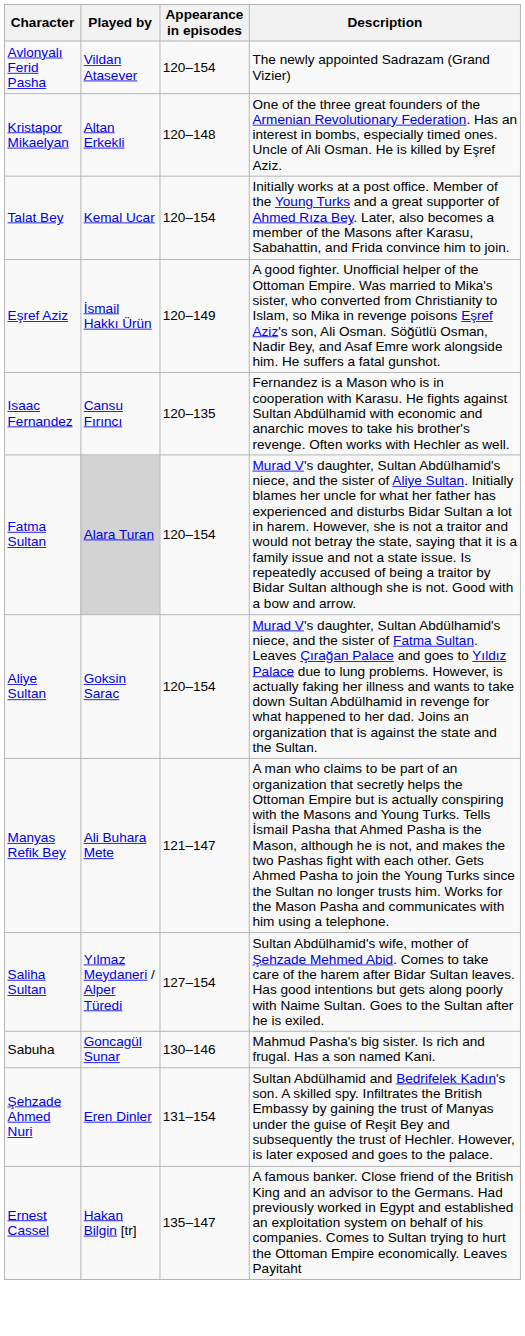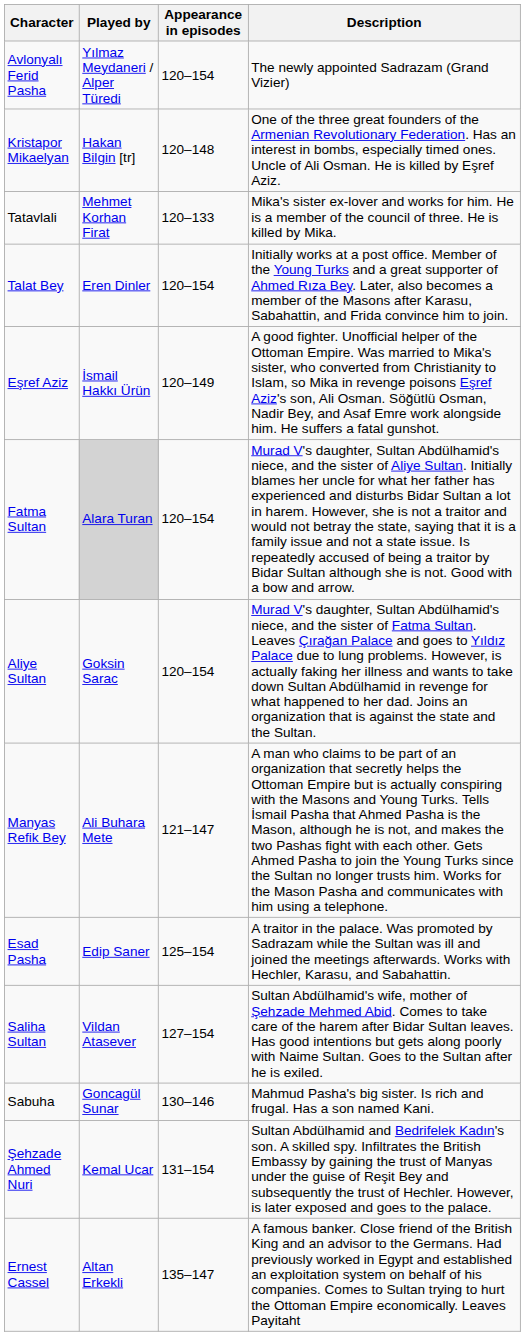Avlonyalı Ferid Pasha | Played by: Vildan Atasever -> Yılmaz Meydaneri / Alper Türedi
Kristapor Mikaelyan | Played by: Altan Erkekli -> Hakan Bilgin [tr]
+ row: Tatavlali | Mehmet Korhan Firat | 120–133 | Mika's sister ex-lover and works for him. He is a member of the council of three. He is killed by Mika.
Talat Bey | Played by: Kemal Ucar -> Eren Dinler
- row: Isaac Fernandez | Cansu Fırıncı | 120–135 | Fernandez is a Mason who is in cooperation with Karasu. He fights against Sultan Abdülhamid with economic and anarchic moves to take his brother's revenge. Often works with Hechler as well.
+ row: Esad Pasha | Edip Saner | 125–154 | A traitor in the palace. Was promoted by Sadrazam while the Sultan was ill and joined the meetings afterwards. Works with Hechler, Karasu, and Sabahattin.
Saliha Sultan | Played by: Yılmaz Meydaneri / Alper Türedi -> Vildan Atasever
Şehzade Ahmed Nuri | Played by: Eren Dinler -> Kemal Ucar
Ernest Cassel | Played by: Hakan Bilgin [tr] -> Altan Erkekli
